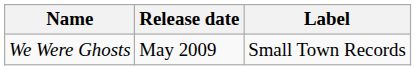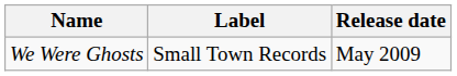columns swapped: Label <-> Release date
